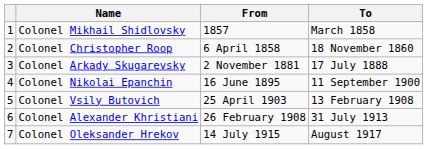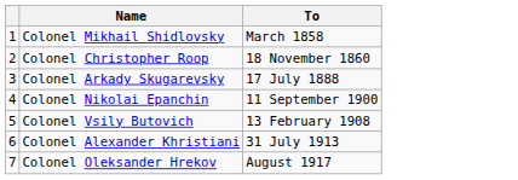- column: From | 1857 | 6 April 1858 | 2 November 1881 | 16 June 1895 | 25 April 1903 | 26 February 1908 | 14 July 1915
